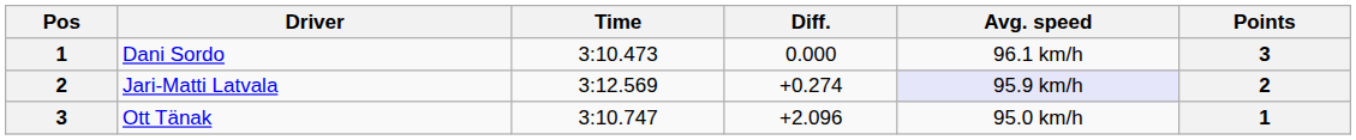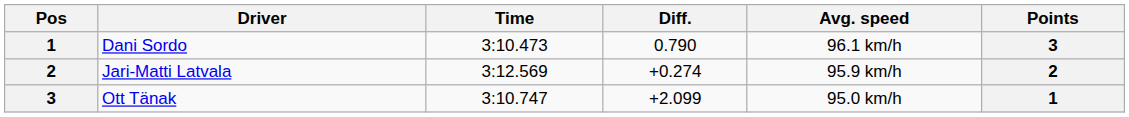Dani Sordo | Diff.: 0.000 -> 0.790
Jari-Matti Latvala | Avg. speed: lavender background -> no background
Ott Tänak | Diff.: +2.096 -> +2.099
